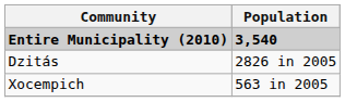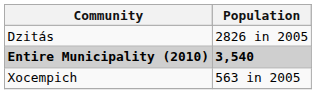rows swapped: Entire Municipality (2010) <-> Dzitás
